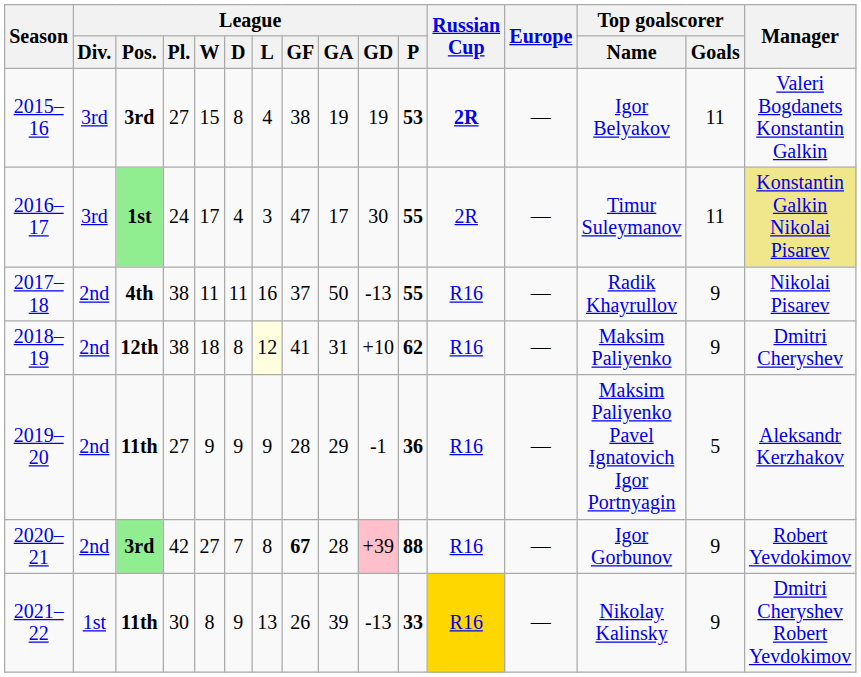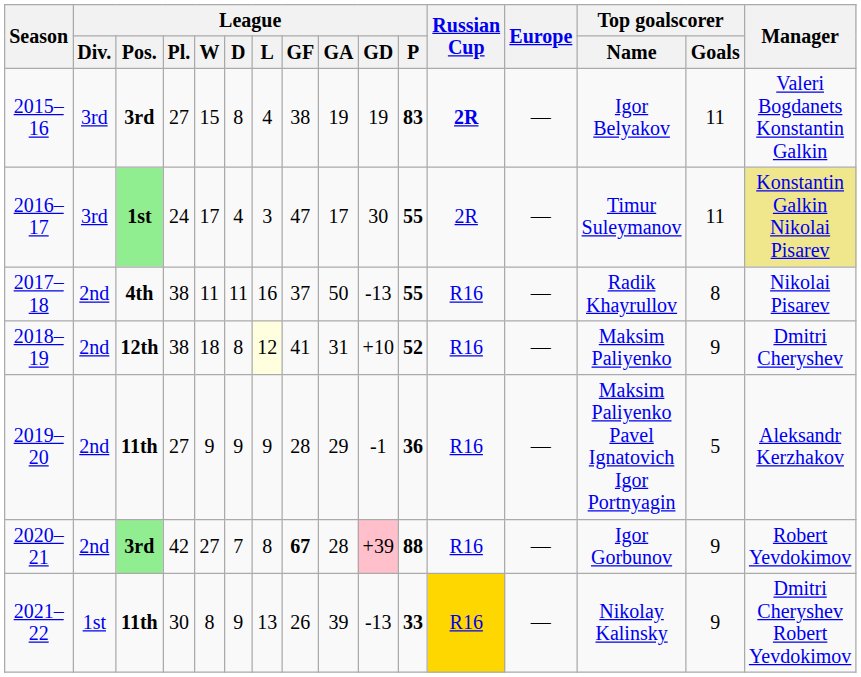2015–16 | League / P: 53 -> 83
2017–18 | Top goalscorer / Goals: 9 -> 8
2018–19 | League / P: 62 -> 52
